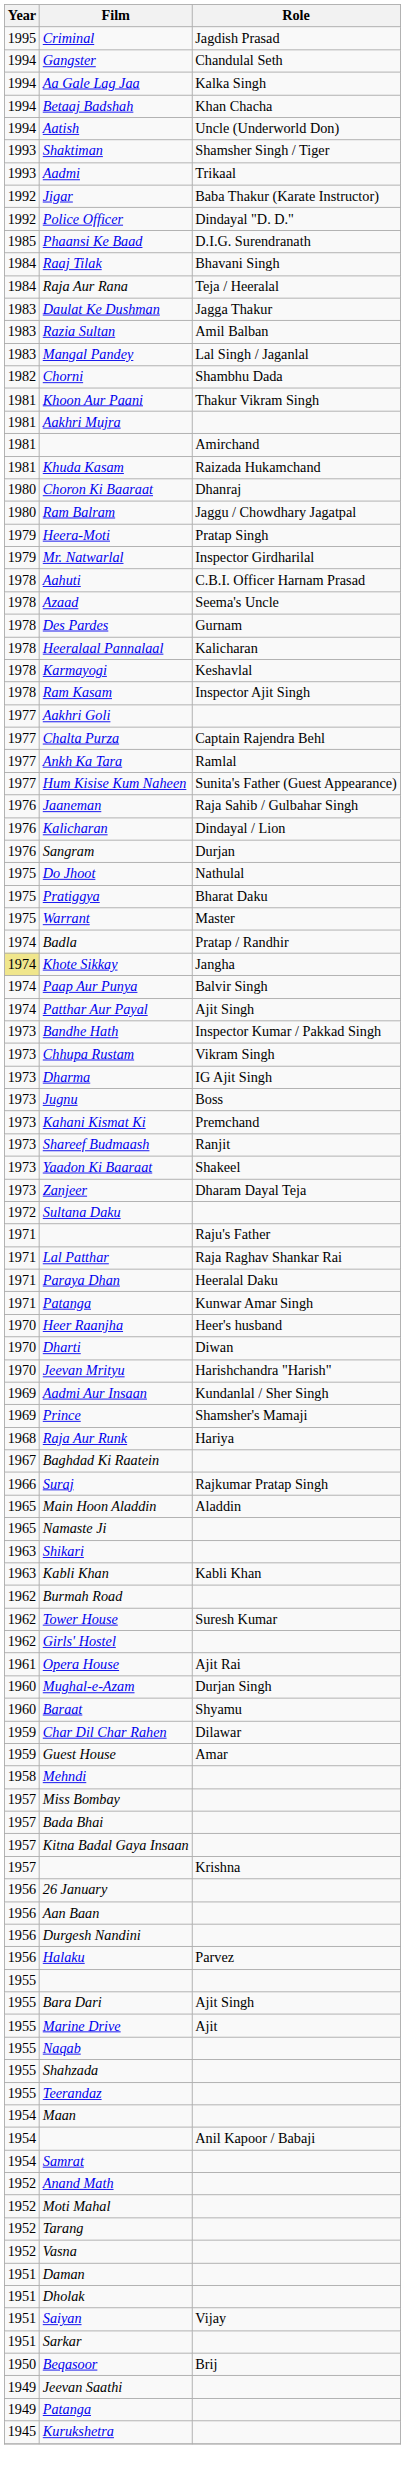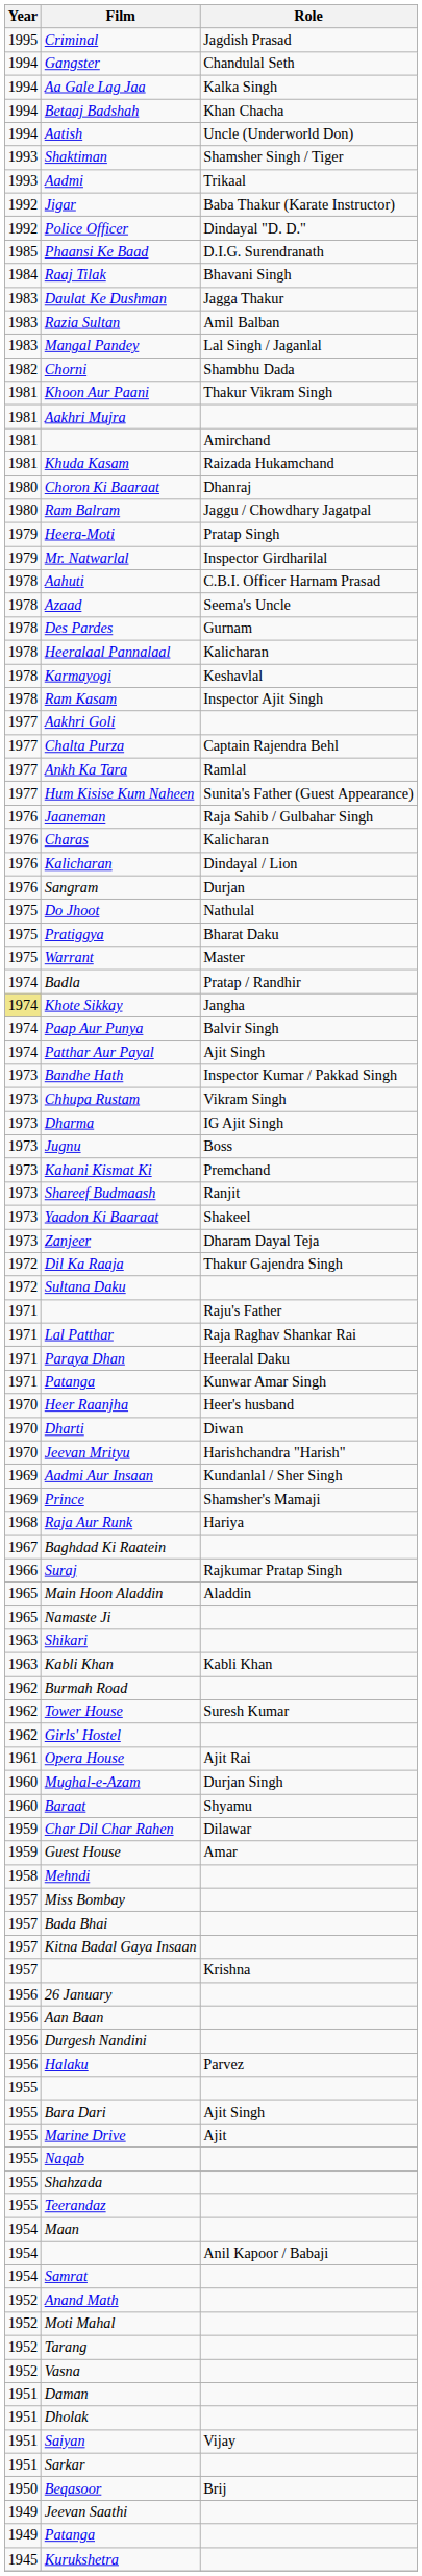- row: 1984 | Raja Aur Rana | Teja / Heeralal
+ row: 1976 | Charas | Kalicharan
+ row: 1972 | Dil Ka Raaja | Thakur Gajendra Singh
